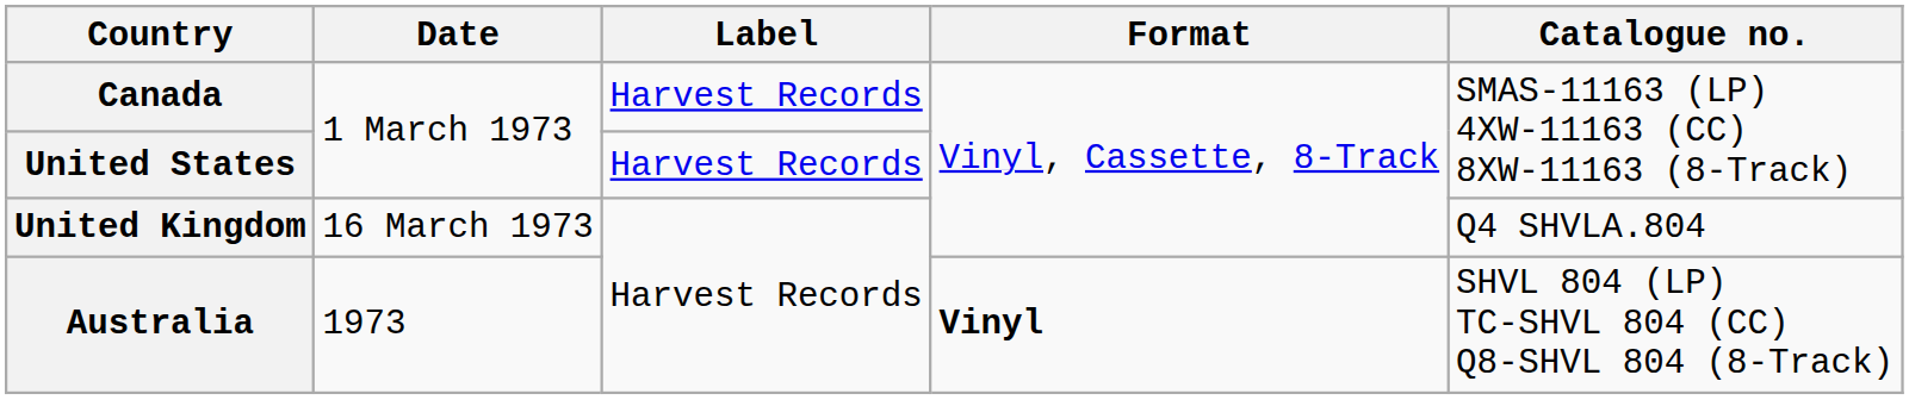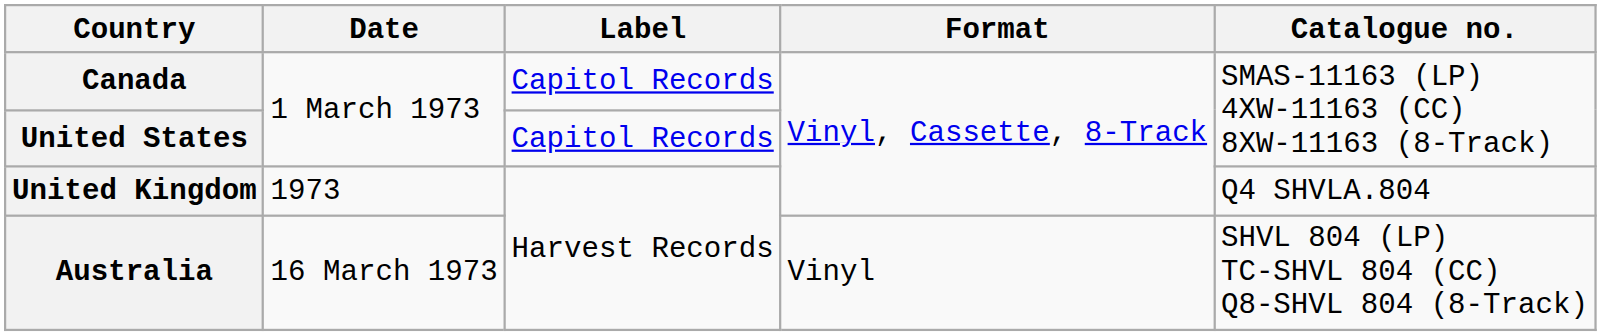Canada | Label: Harvest Records -> Capitol Records
United States | Label: Harvest Records -> Capitol Records
United Kingdom | Date: 16 March 1973 -> 1973
Australia | Date: 1973 -> 16 March 1973
Australia | Format: bold -> normal
